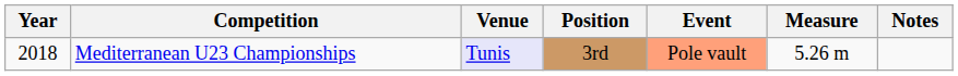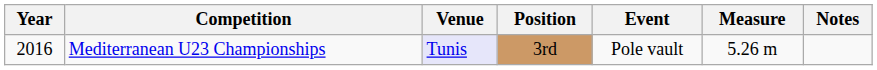Mediterranean U23 Championships | Year: 2018 -> 2016
Mediterranean U23 Championships | Event: lightsalmon background -> no background
